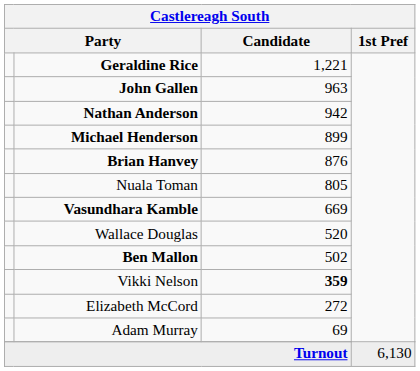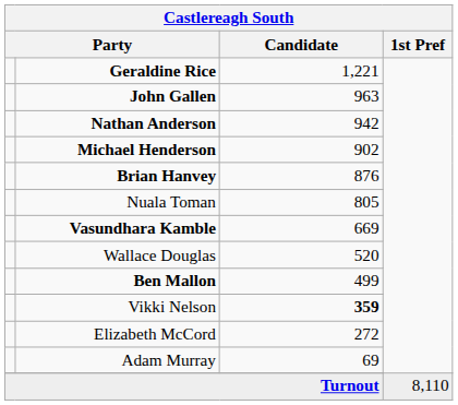Michael Henderson | Candidate: 899 -> 902
Ben Mallon | Candidate: 502 -> 499
Turnout | 1st Pref: 6,130 -> 8,110
